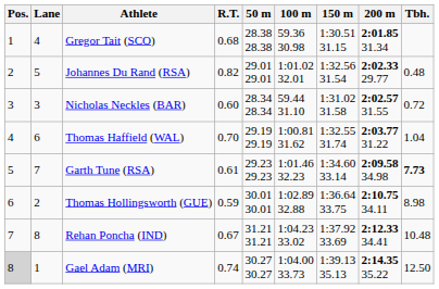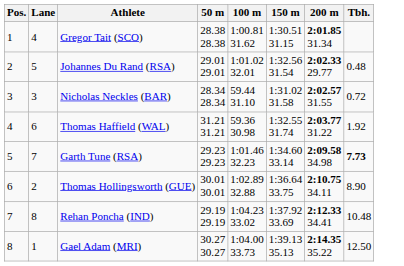- column: R.T. | 0.68 | 0.82 | 0.60 | 0.70 | 0.61 | 0.59 | 0.67 | 0.74
Gregor Tait (SCO) | 100 m: 59.36 30.98 -> 1:00.81 31.62
Thomas Haffield (WAL) | 50 m: 29.19 29.19 -> 31.21 31.21
Thomas Haffield (WAL) | 100 m: 1:00.81 31.62 -> 59.36 30.98
Thomas Haffield (WAL) | Tbh.: 1.04 -> 1.92
Thomas Hollingsworth (GUE) | Tbh.: 8.98 -> 8.90
Rehan Poncha (IND) | 50 m: 31.21 31.21 -> 29.19 29.19
Gael Adam (MRI) | Pos.: lightgrey background -> no background
